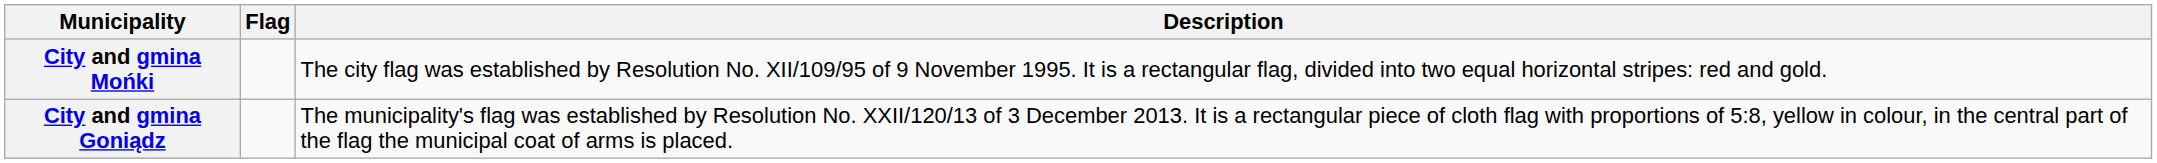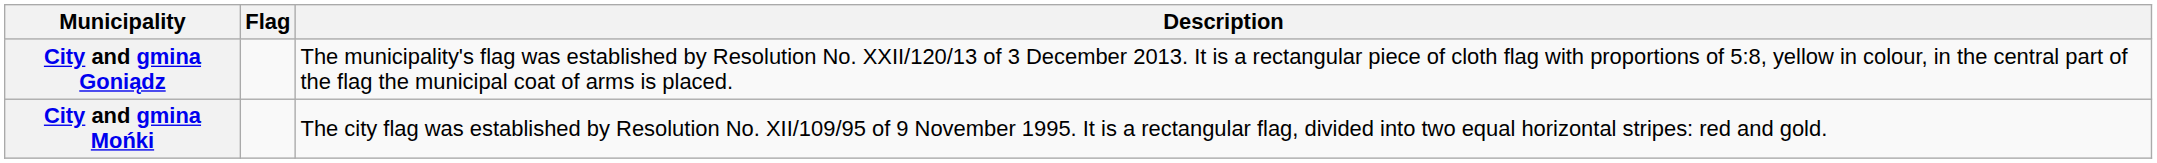rows swapped: City and gmina Goniądz <-> City and gmina Mońki
